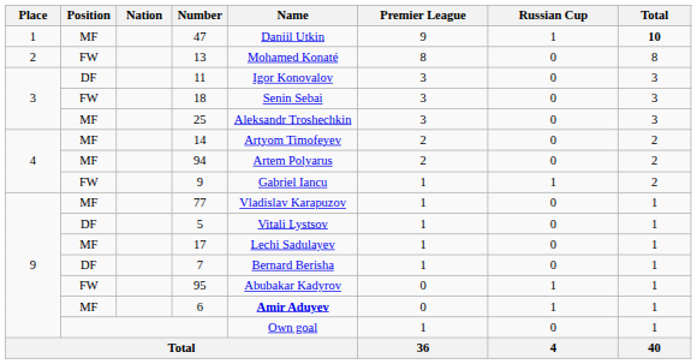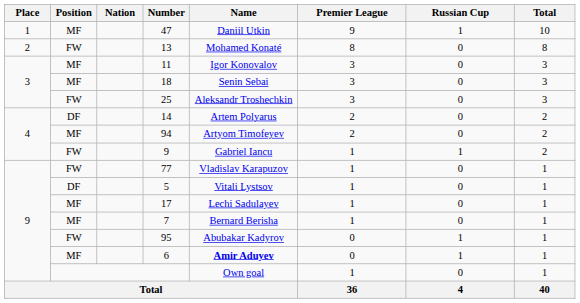47 | Total: bold -> normal
11 | Position: DF -> MF
18 | Position: FW -> MF
25 | Position: MF -> FW
14 | Position: MF -> DF
14 | Name: Artyom Timofeyev -> Artem Polyarus
94 | Name: Artem Polyarus -> Artyom Timofeyev
77 | Position: MF -> FW
7 | Position: DF -> MF
